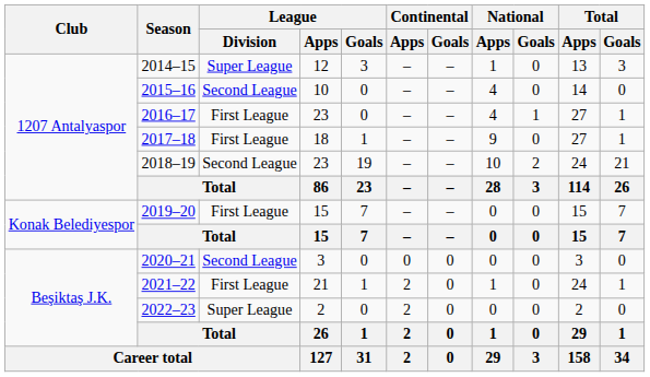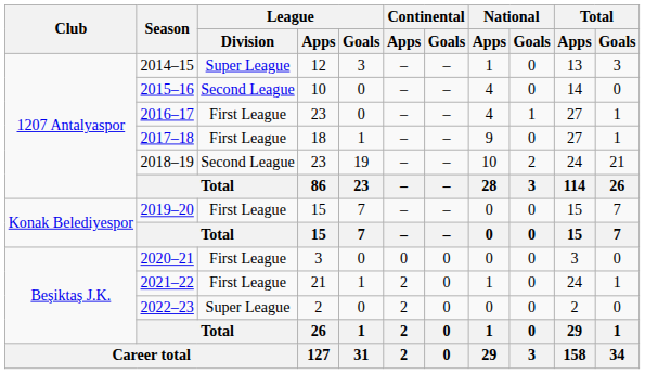2020–21 | League / Division: Second League -> First League
